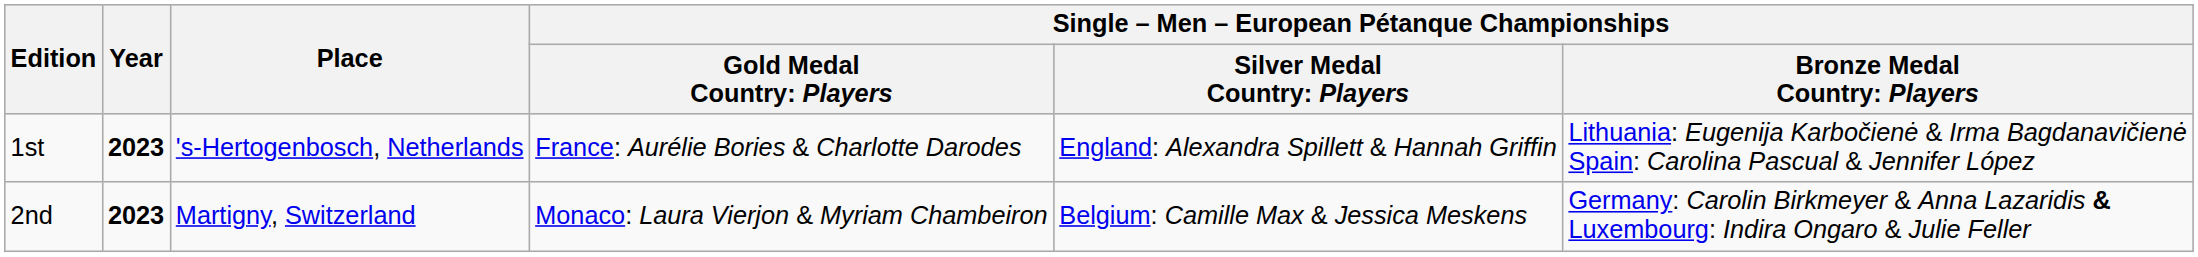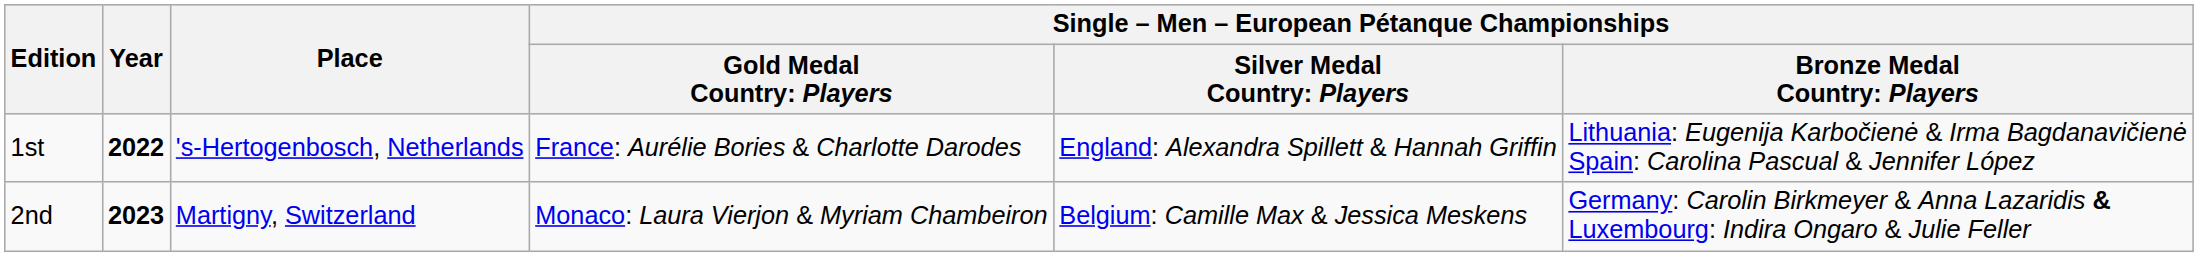1st | Year: 2023 -> 2022
